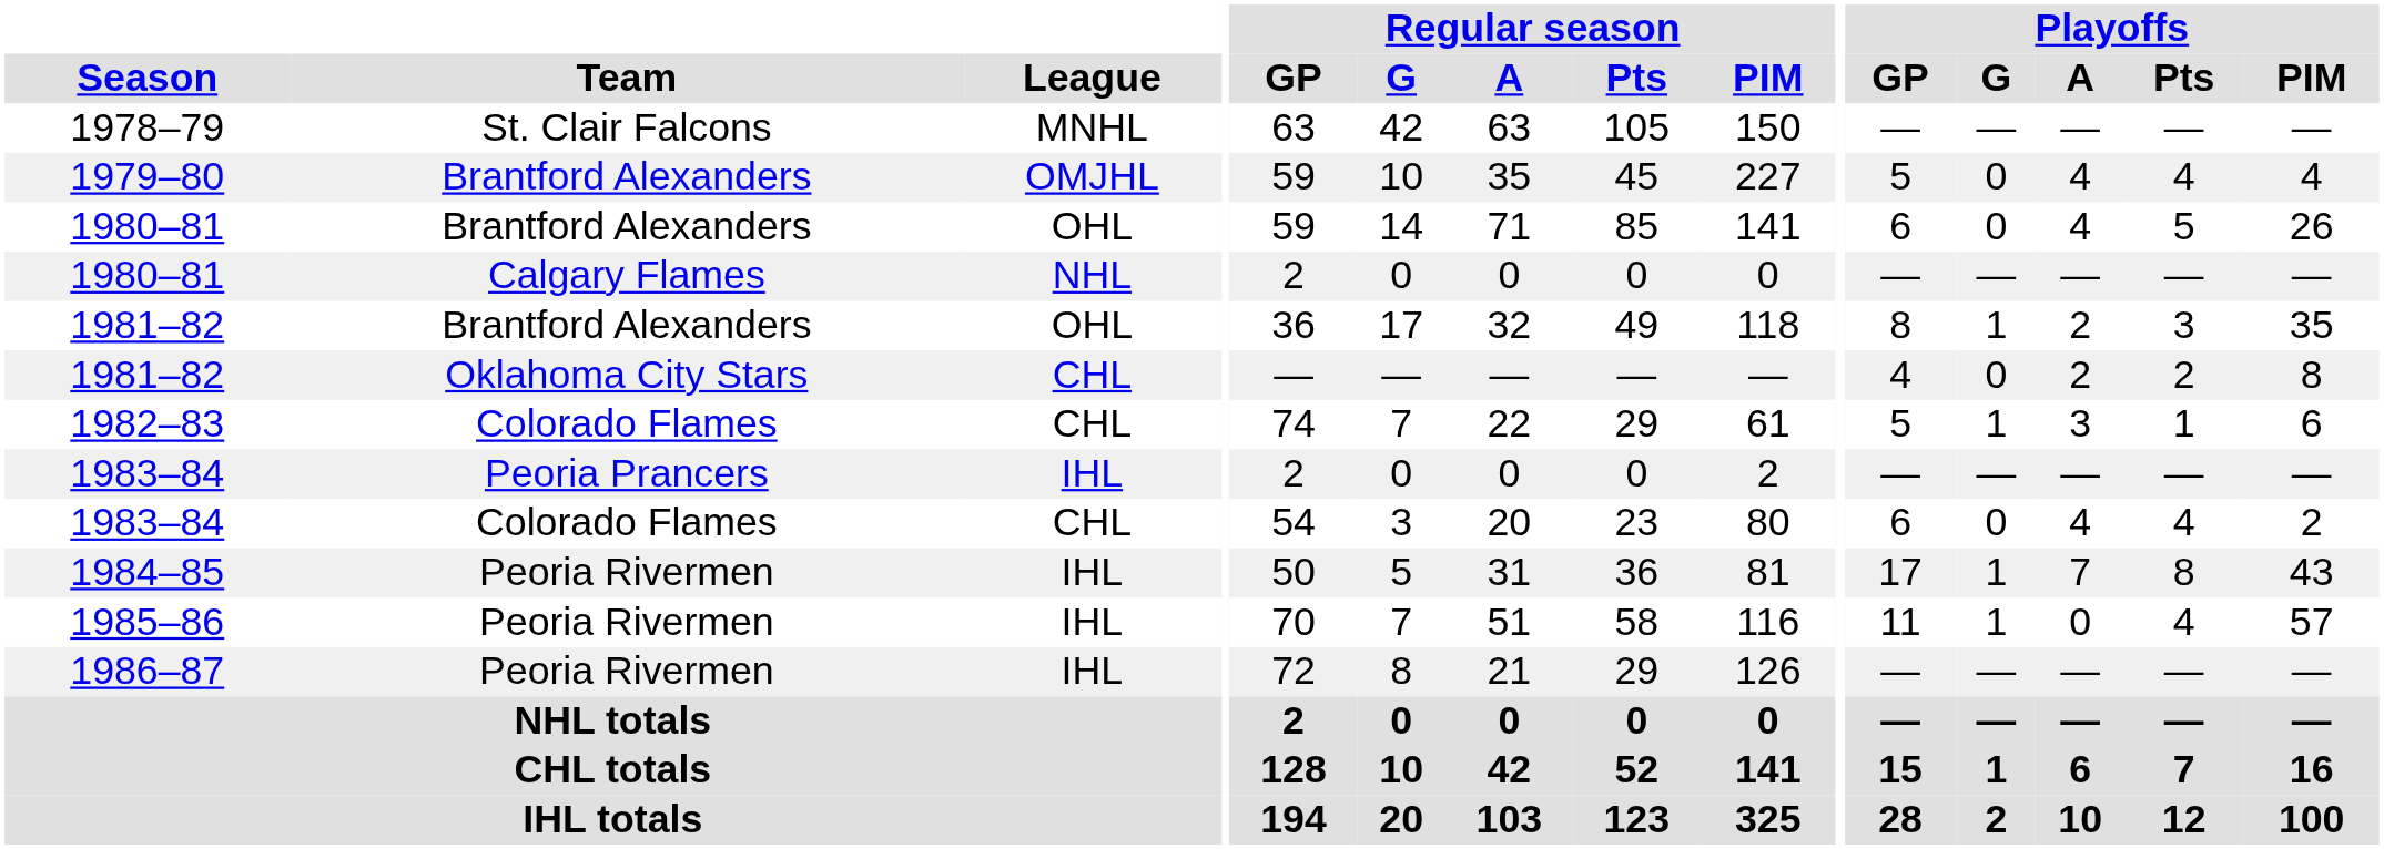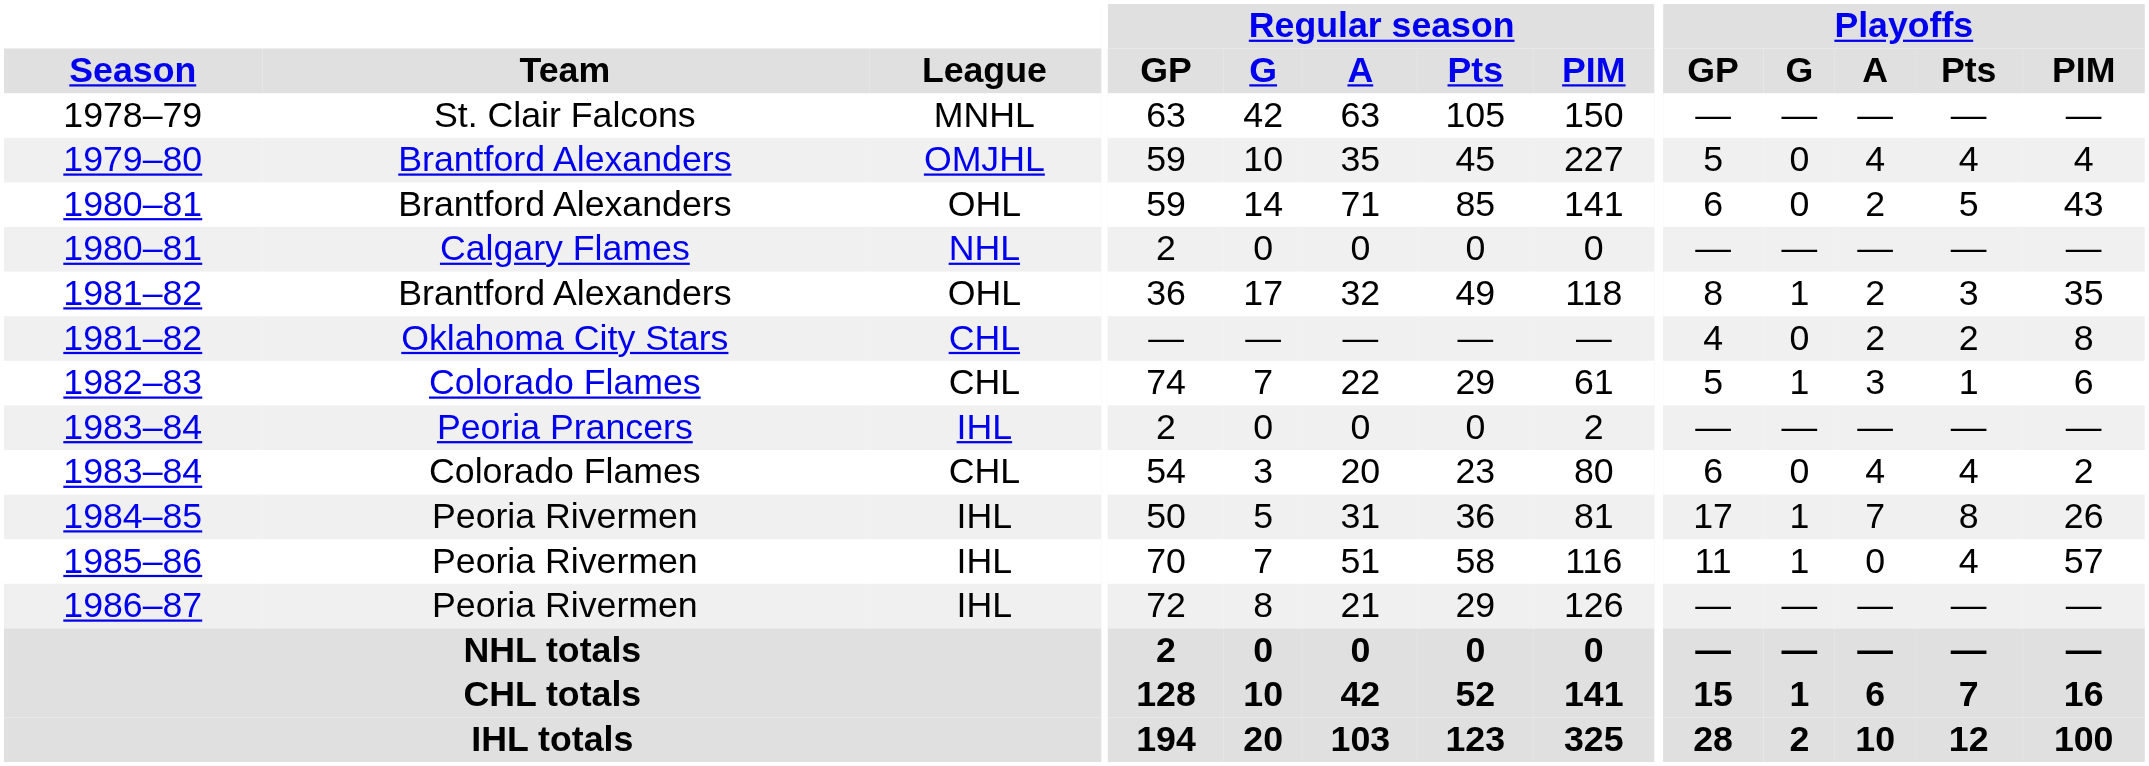1980–81 / Brantford Alexanders | Playoffs / A: 4 -> 2
1980–81 / Brantford Alexanders | Playoffs / PIM: 26 -> 43
1984–85 | Playoffs / PIM: 43 -> 26
